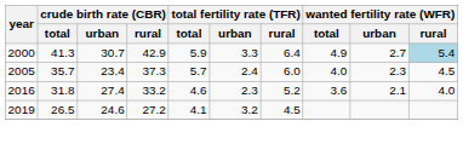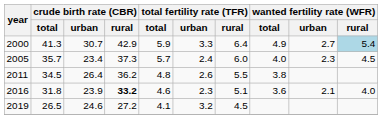+ row: 2011 | 34.5 | 26.4 | 36.2 | 4.8 | 2.6 | 5.5 | 3.8
2016 | crude birth rate (CBR) / urban: 27.4 -> 23.9
2016 | crude birth rate (CBR) / rural: normal -> bold
2016 | total fertility rate (TFR) / rural: 5.2 -> 5.1
